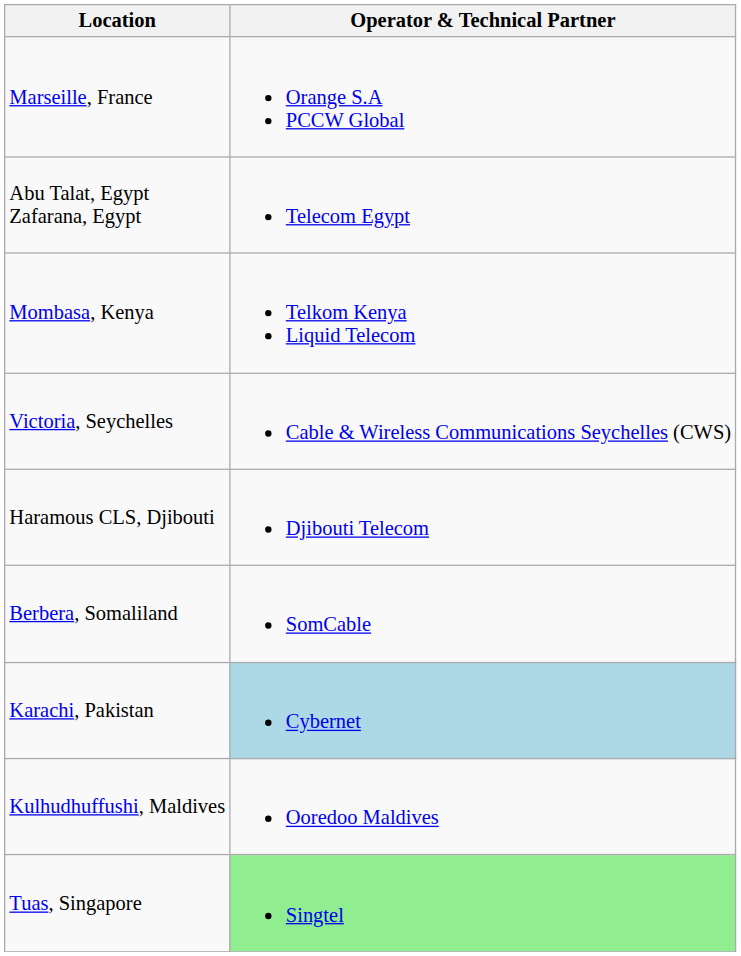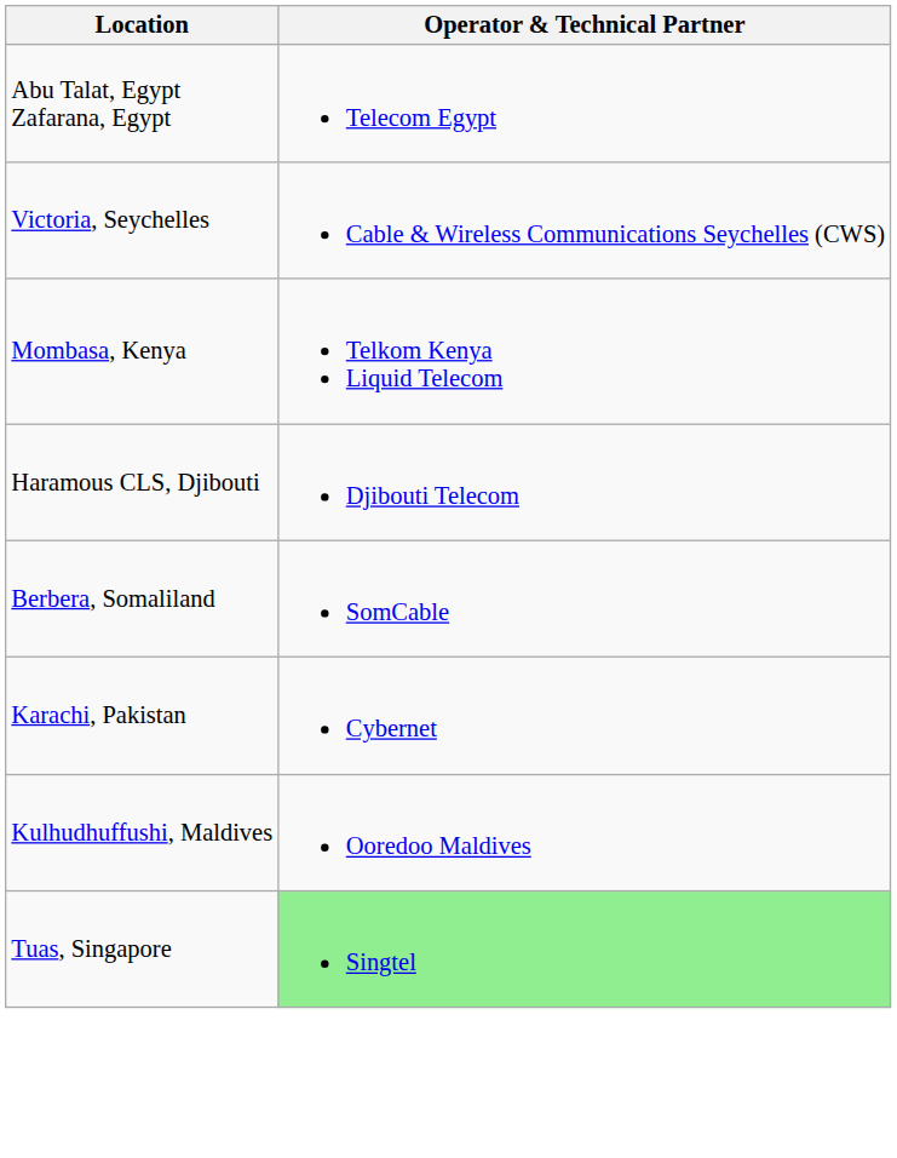- row: Marseille, France | Orange S.A PCCW Global
rows swapped: Mombasa, Kenya <-> Victoria, Seychelles
Karachi, Pakistan | Operator & Technical Partner: lightblue background -> no background
